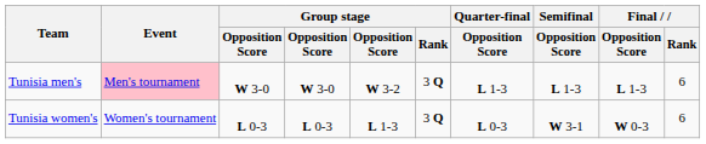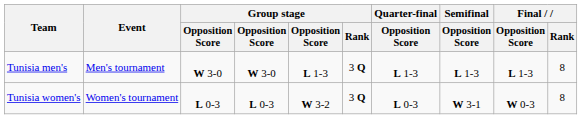Tunisia men's | Event: pink background -> no background
Tunisia men's | column 5: W 3-2 -> L 1-3
Tunisia men's | Final / Rank: 6 -> 8
Tunisia women's | column 5: L 1-3 -> W 3-2
Tunisia women's | Final / Rank: 6 -> 8
